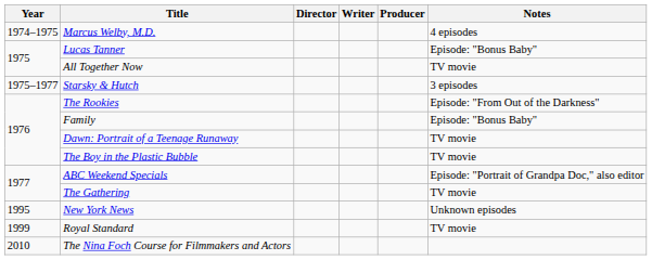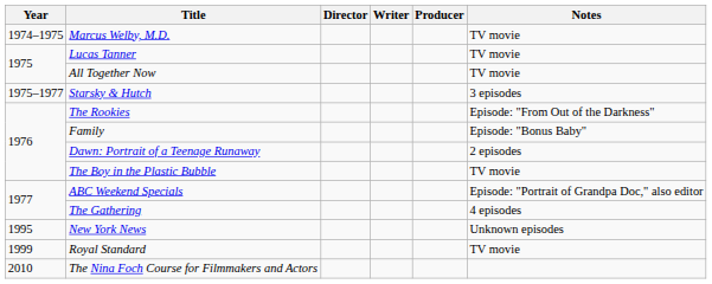Marcus Welby, M.D. | Notes: 4 episodes -> TV movie
Lucas Tanner | Notes: Episode: "Bonus Baby" -> TV movie
Dawn: Portrait of a Teenage Runaway | Notes: TV movie -> 2 episodes
The Gathering | Notes: TV movie -> 4 episodes
